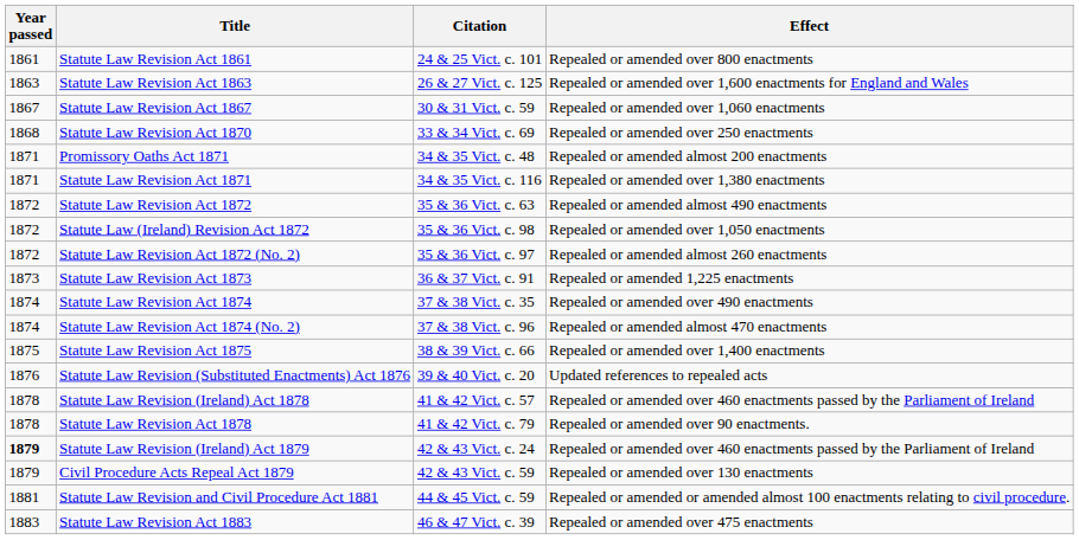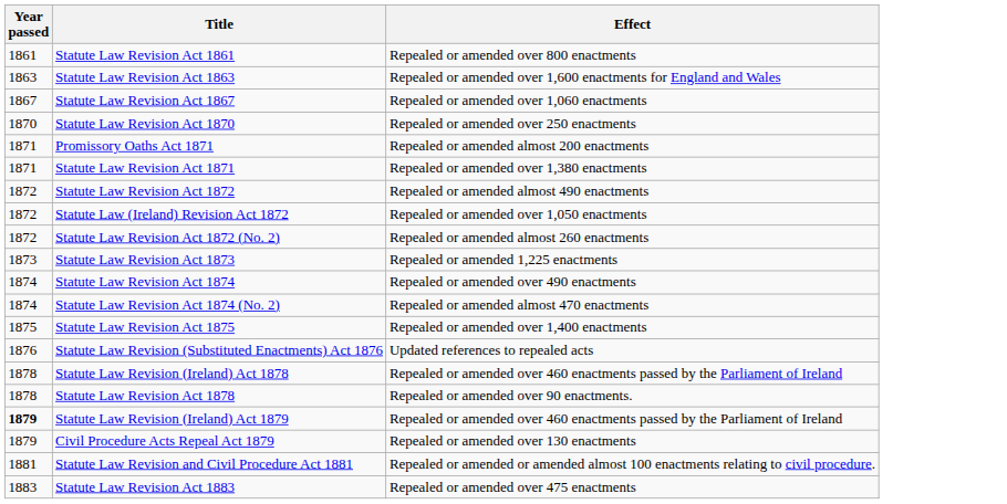- column: Citation | 24 & 25 Vict. c. 101 | 26 & 27 Vict. c. 125 | 30 & 31 Vict. c. 59 | 33 & 34 Vict. c. 69 | 34 & 35 Vict. c. 48 | 34 & 35 Vict. c. 116 | 35 & 36 Vict. c. 63 | 35 & 36 Vict. c. 98 | 35 & 36 Vict. c. 97 | 36 & 37 Vict. c. 91 | 37 & 38 Vict. c. 35 | 37 & 38 Vict. c. 96 | 38 & 39 Vict. c. 66 | 39 & 40 Vict. c. 20 | 41 & 42 Vict. c. 57 | 41 & 42 Vict. c. 79 | 42 & 43 Vict. c. 24 | 42 & 43 Vict. c. 59 | 44 & 45 Vict. c. 59 | 46 & 47 Vict. c. 39
Statute Law Revision Act 1870 | Year passed: 1868 -> 1870
